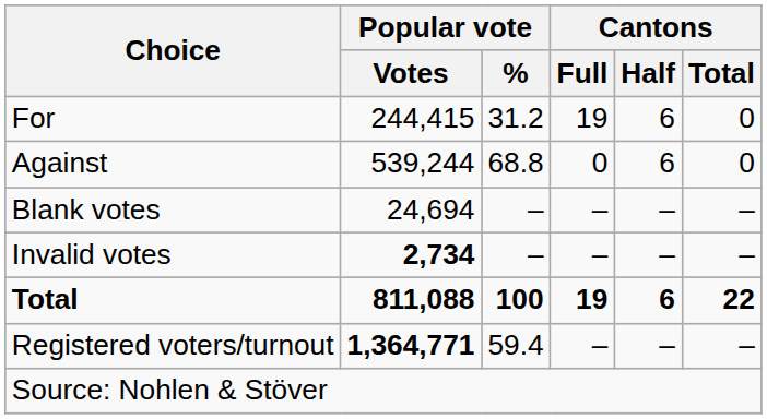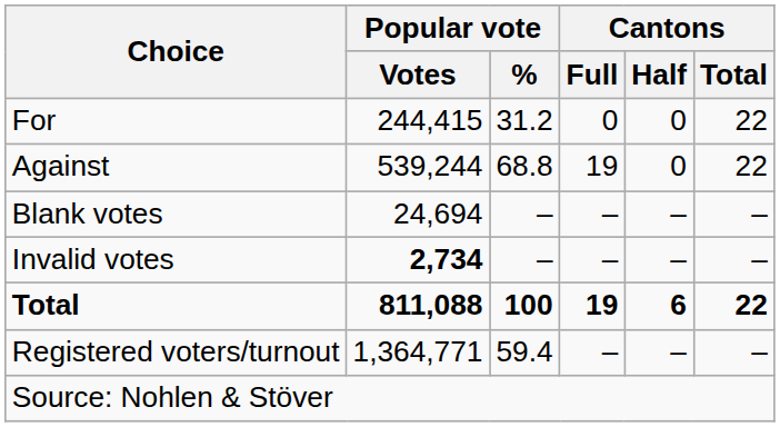For | Cantons / Full: 19 -> 0
For | Cantons / Half: 6 -> 0
For | Cantons / Total: 0 -> 22
Against | Cantons / Full: 0 -> 19
Against | Cantons / Half: 6 -> 0
Against | Cantons / Total: 0 -> 22
Registered voters/turnout | Popular vote / Votes: bold -> normal
